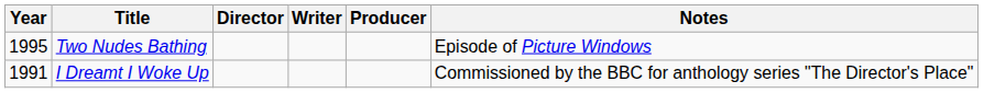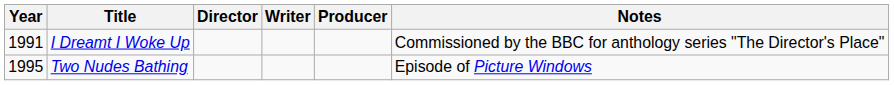rows swapped: I Dreamt I Woke Up <-> Two Nudes Bathing
